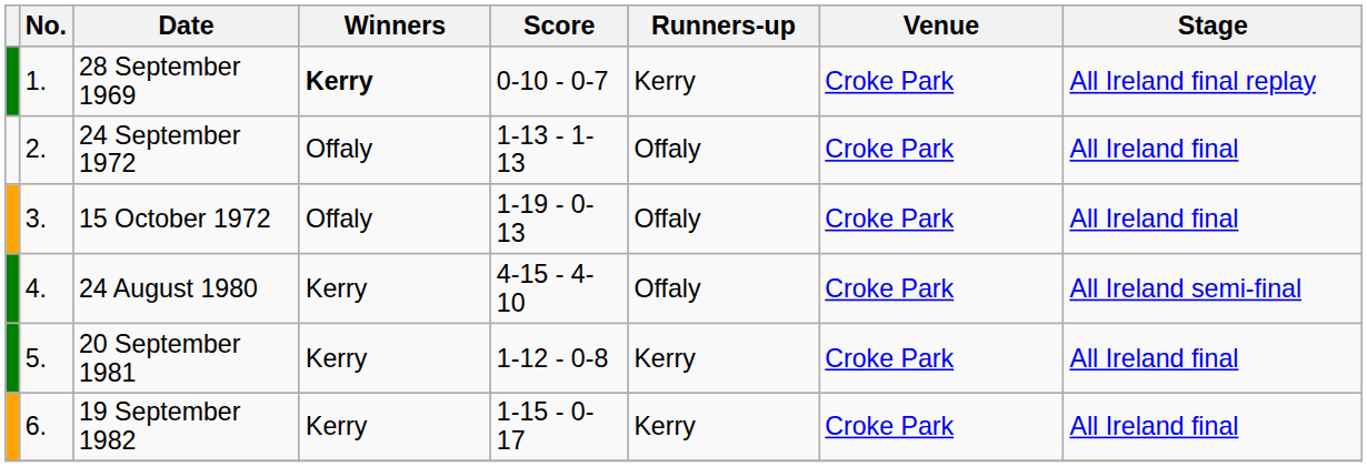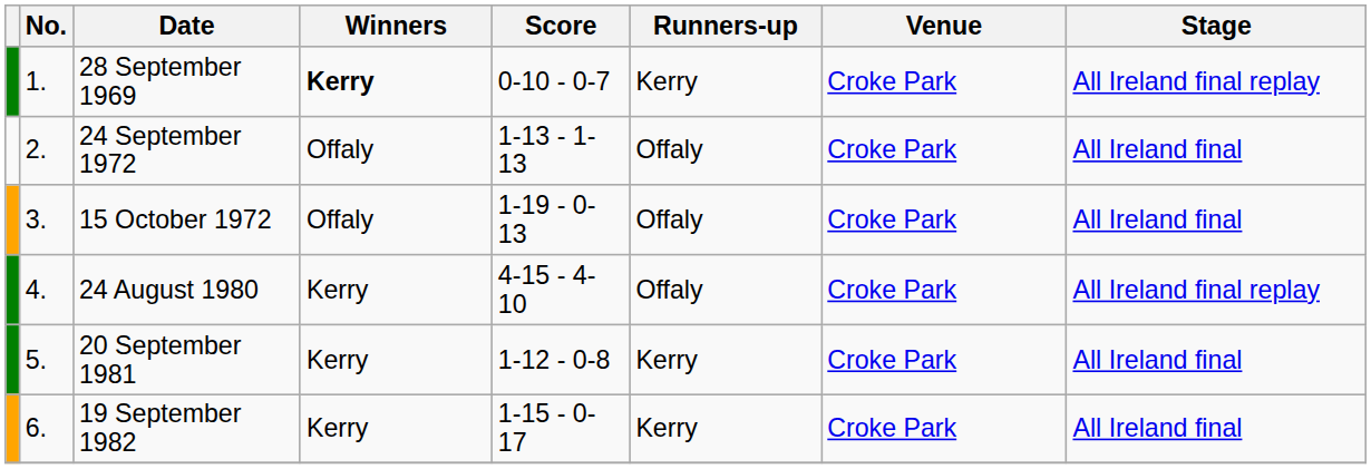24 August 1980 | Stage: All Ireland semi-final -> All Ireland final replay
